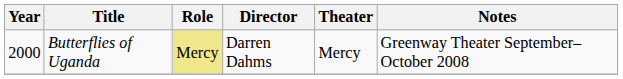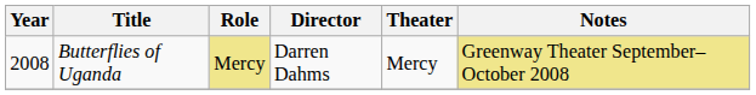Butterflies of Uganda | Year: 2000 -> 2008
Butterflies of Uganda | Notes: no background -> khaki background
